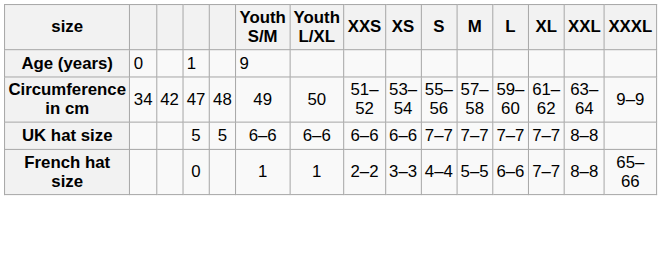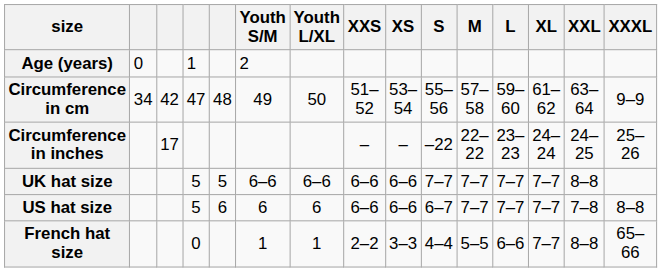Age (years) | Youth S/M: 9 -> 2
+ row: Circumference in inches | 17 | – | – | –22 | 22–22 | 23–23 | 24–24 | 24–25 | 25–26
+ row: US hat size | 5 | 6 | 6 | 6 | 6–6 | 6–6 | 6–7 | 7–7 | 7–7 | 7–7 | 7–8 | 8–8
